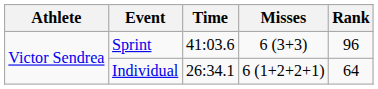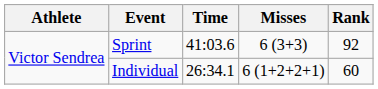Sprint | Rank: 96 -> 92
Individual | Rank: 64 -> 60
